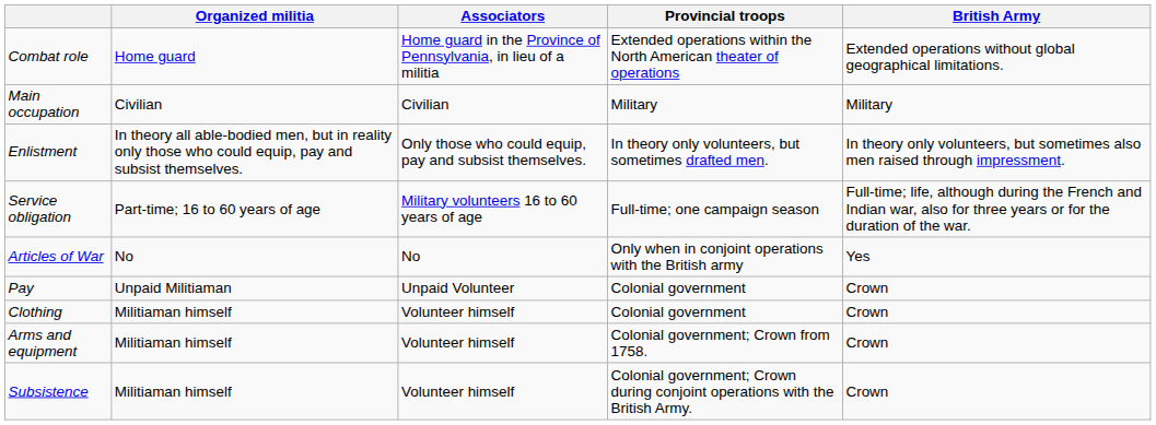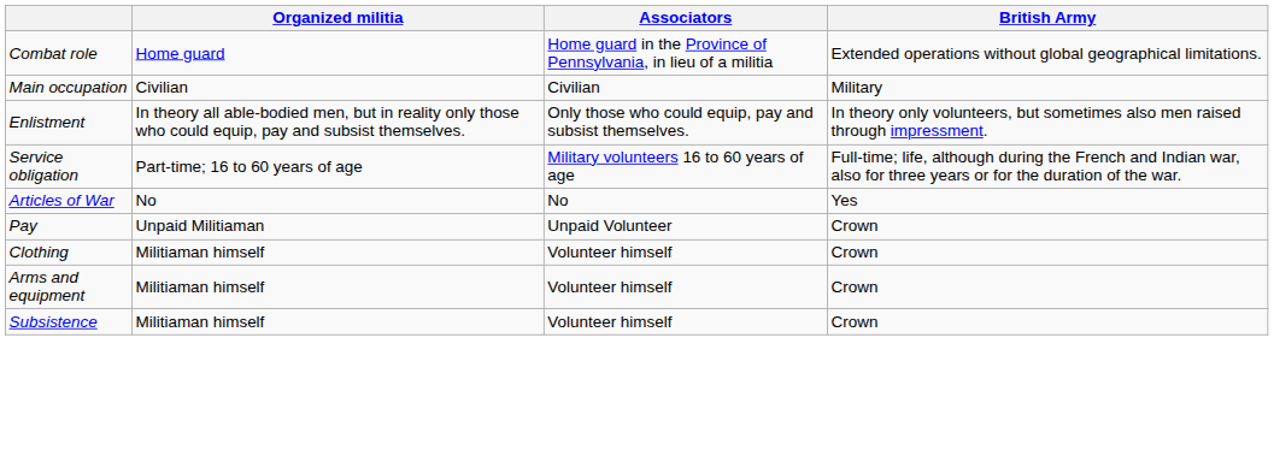- column: Provincial troops | Extended operations within the North American theater of operations | Military | In theory only volunteers, but sometimes drafted men. | Full-time; one campaign season | Only when in conjoint operations with the British army | Colonial government | Colonial government | Colonial government; Crown from 1758. | Colonial government; Crown during conjoint operations with the British Army.
